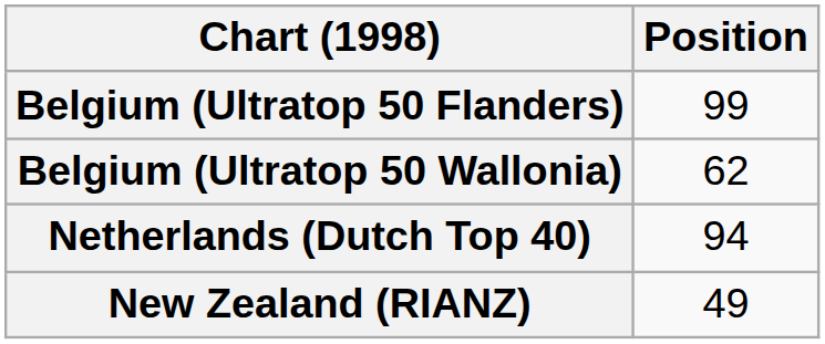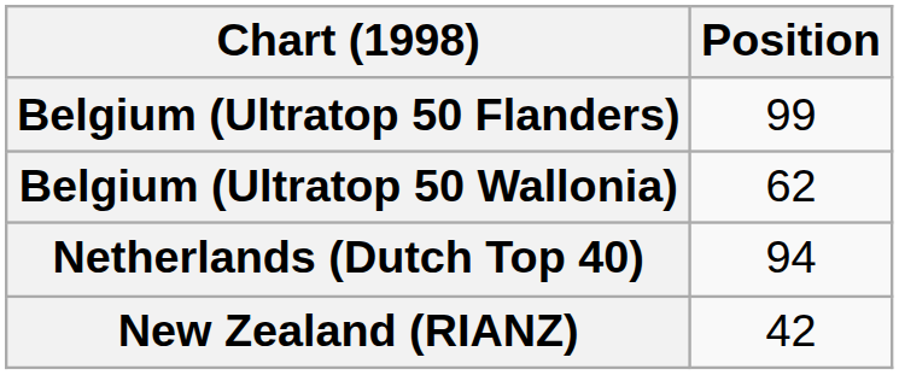New Zealand (RIANZ) | Position: 49 -> 42
